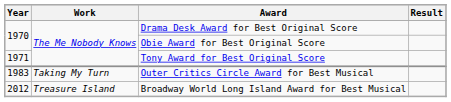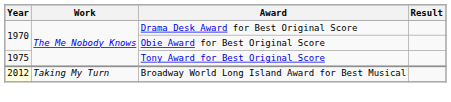Tony Award for Best Original Score | Year: 1971 -> 1975
- row: 1983 | Taking My Turn | Outer Critics Circle Award for Best Musical
Broadway World Long Island Award for Best Musical | Year: no background -> lightyellow background
Broadway World Long Island Award for Best Musical | Work: Treasure Island -> Taking My Turn
